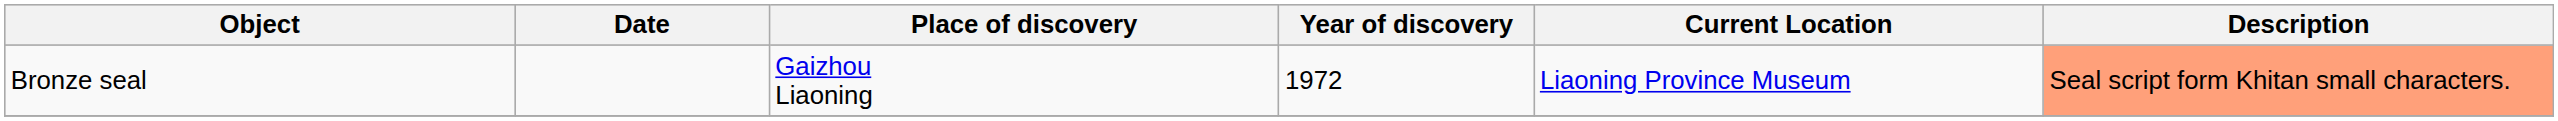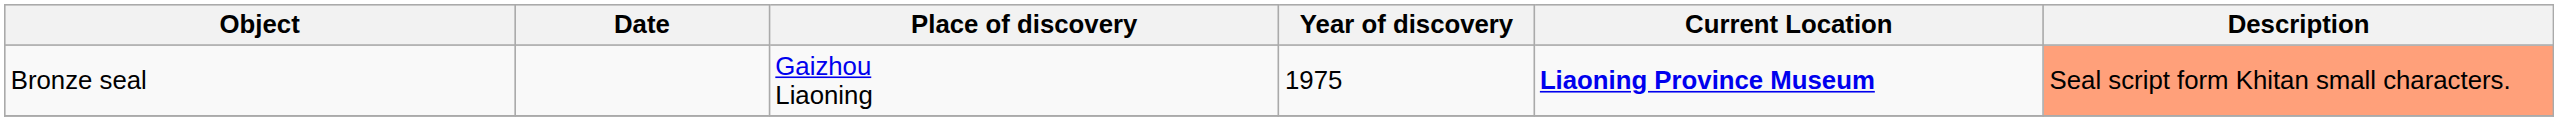Bronze seal | Year of discovery: 1972 -> 1975
Bronze seal | Current Location: normal -> bold
